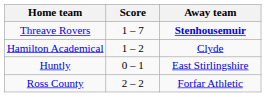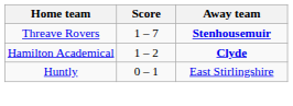Hamilton Academical | Away team: normal -> bold
- row: Ross County | 2 – 2 | Forfar Athletic
